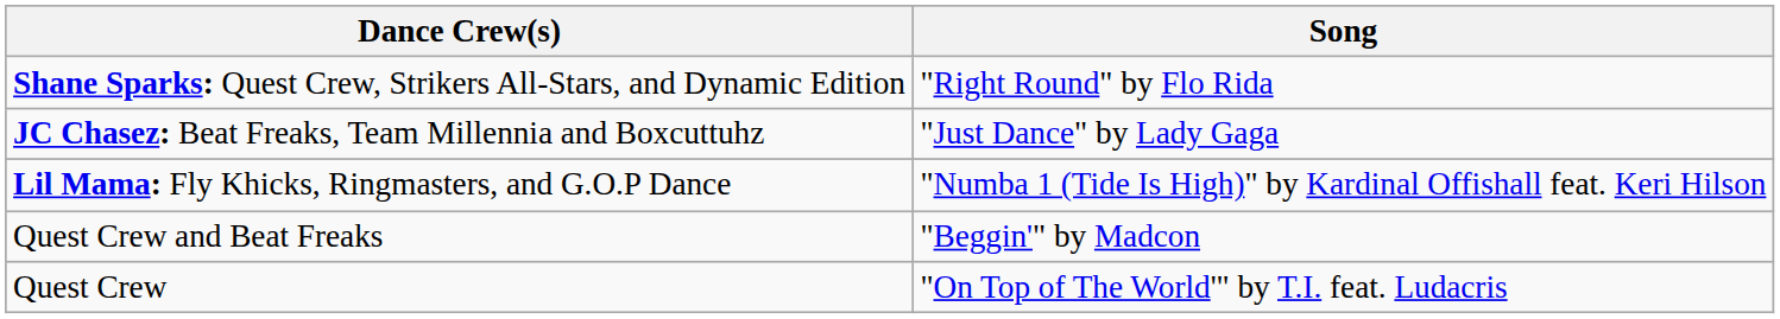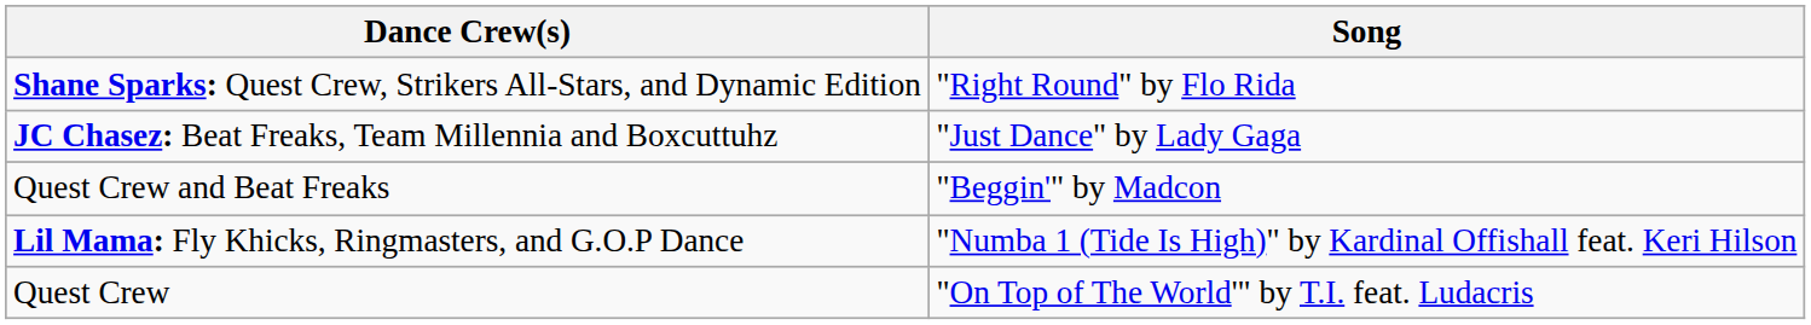rows swapped: Lil Mama: Fly Khicks, Ringmasters, and G.O.P Dance <-> Quest Crew and Beat Freaks
